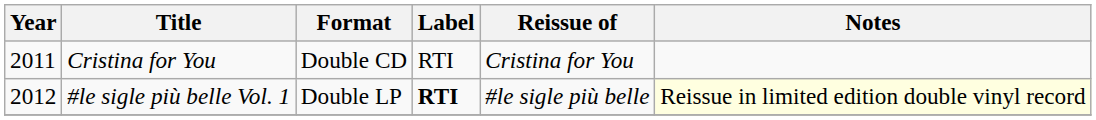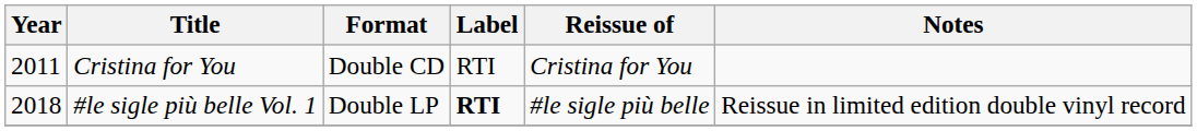#le sigle più belle Vol. 1 | Year: 2012 -> 2018
#le sigle più belle Vol. 1 | Notes: lightyellow background -> no background
